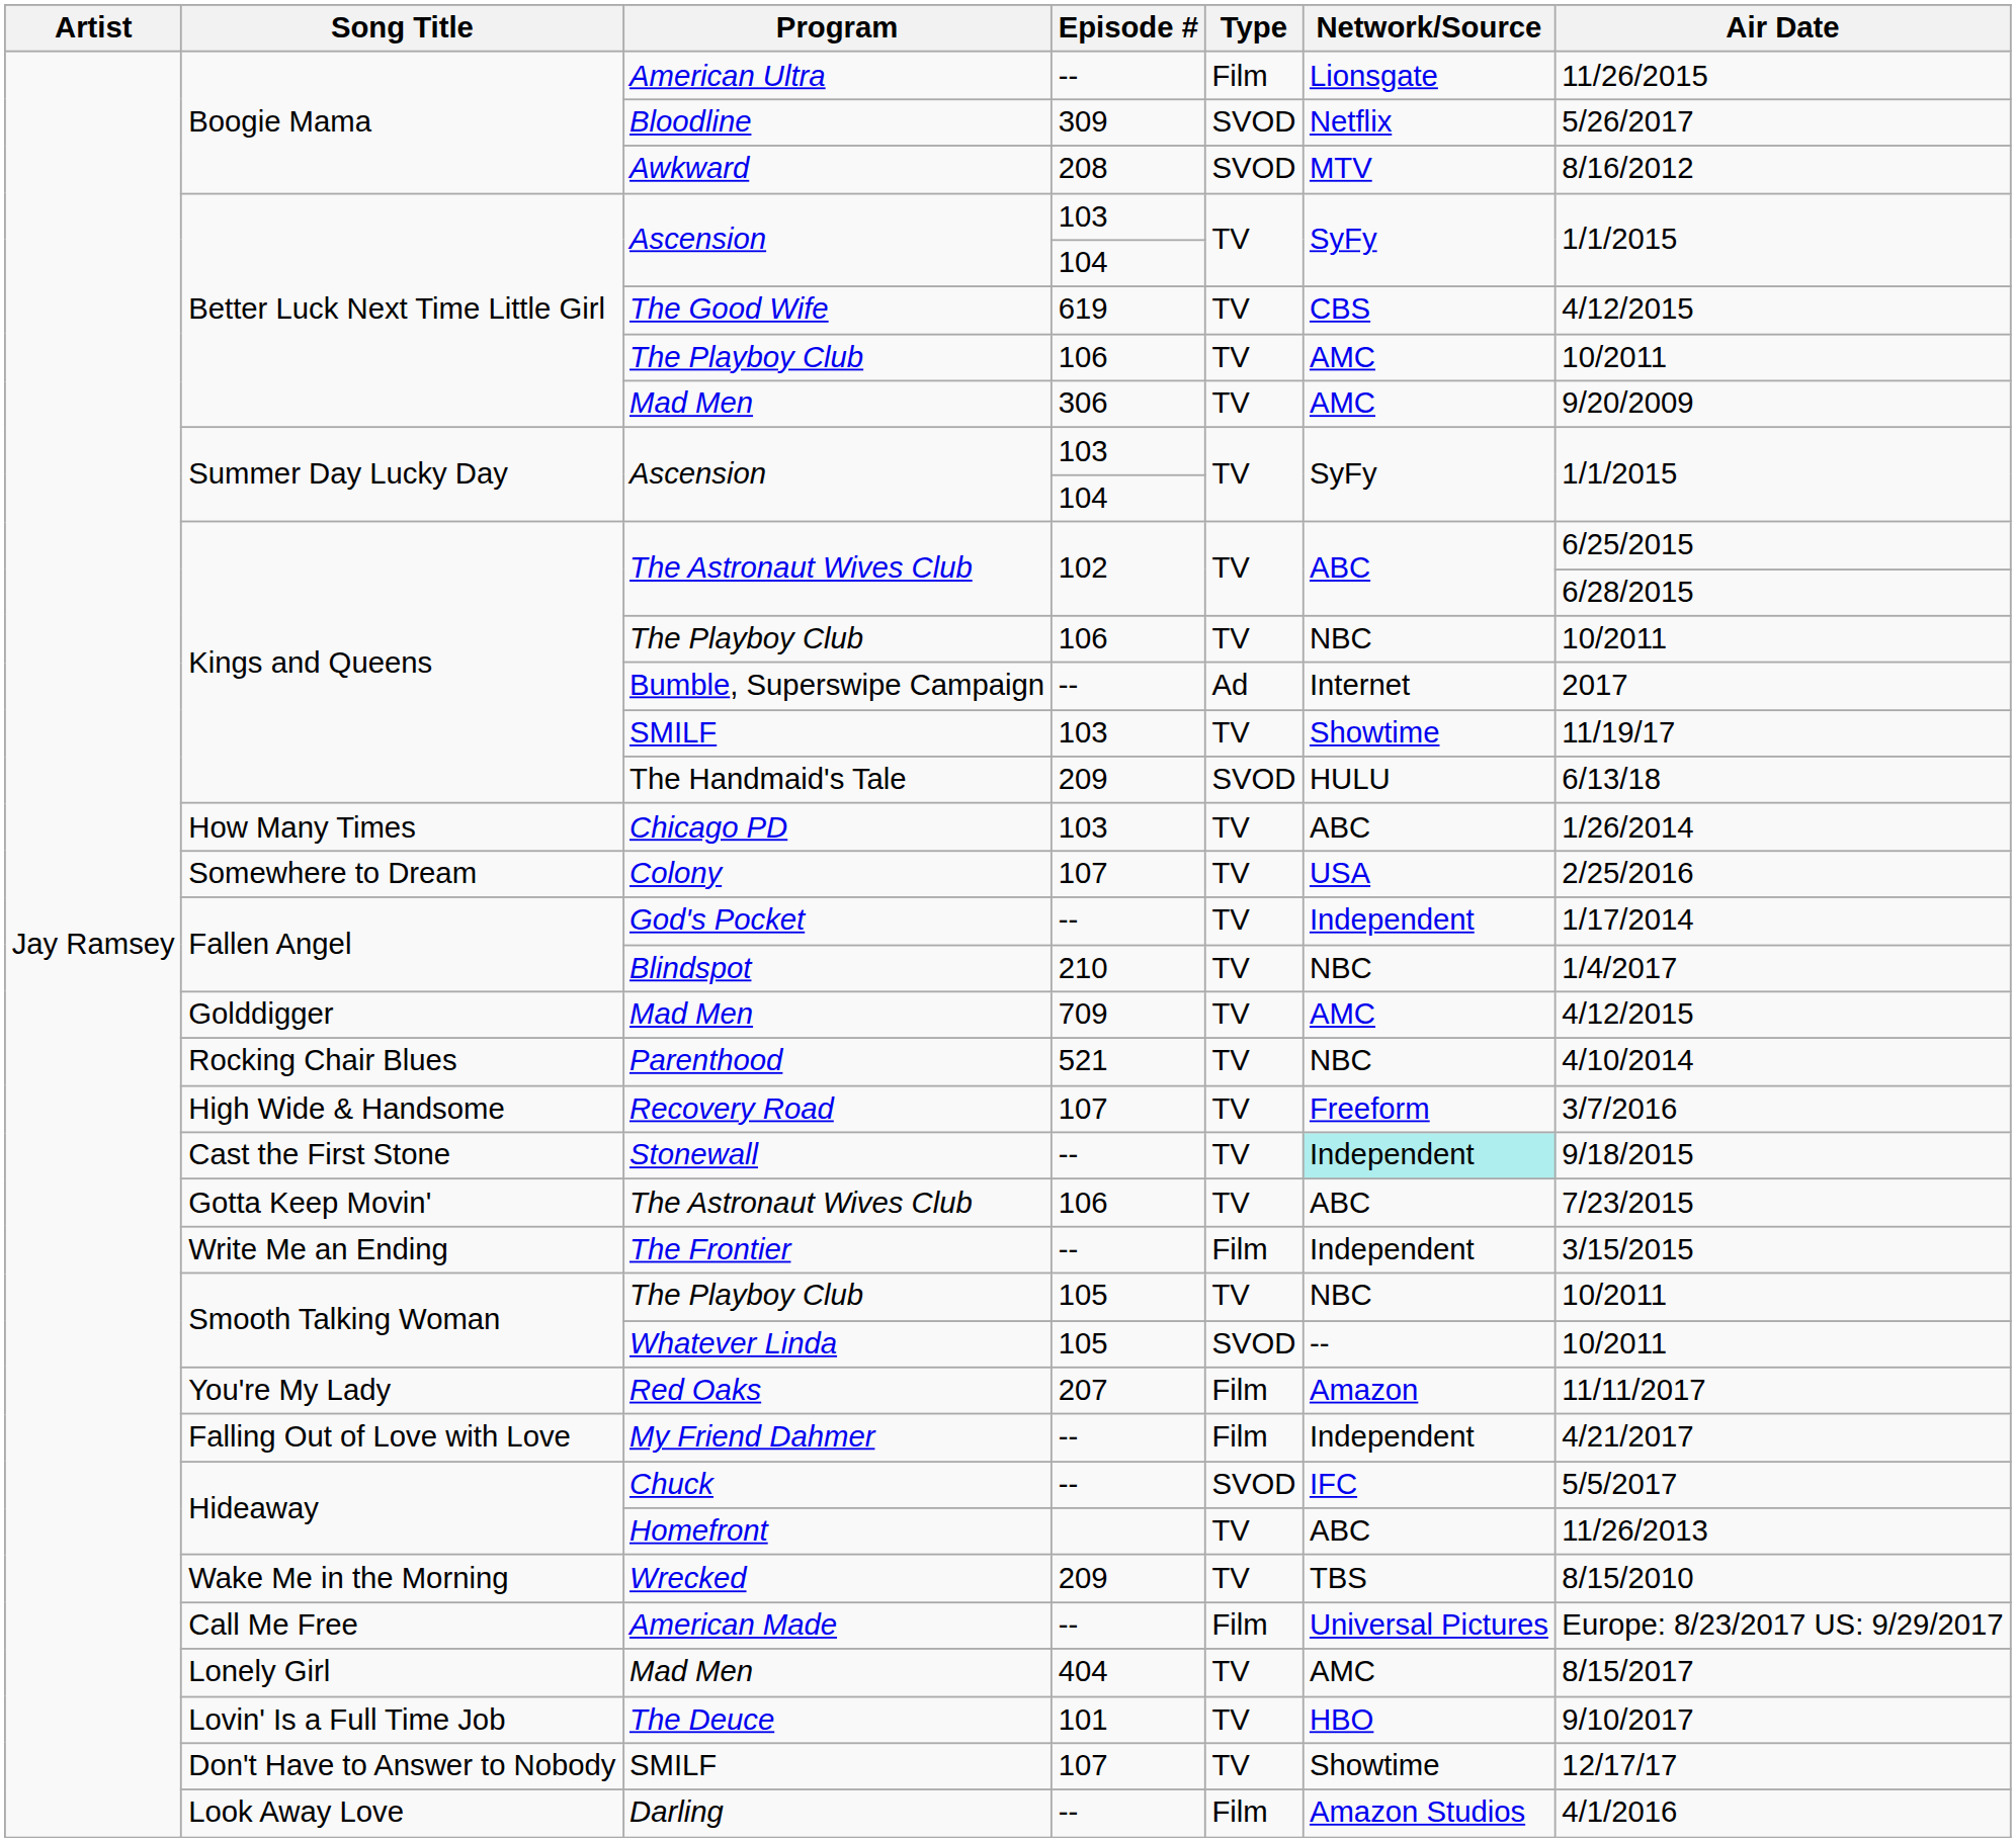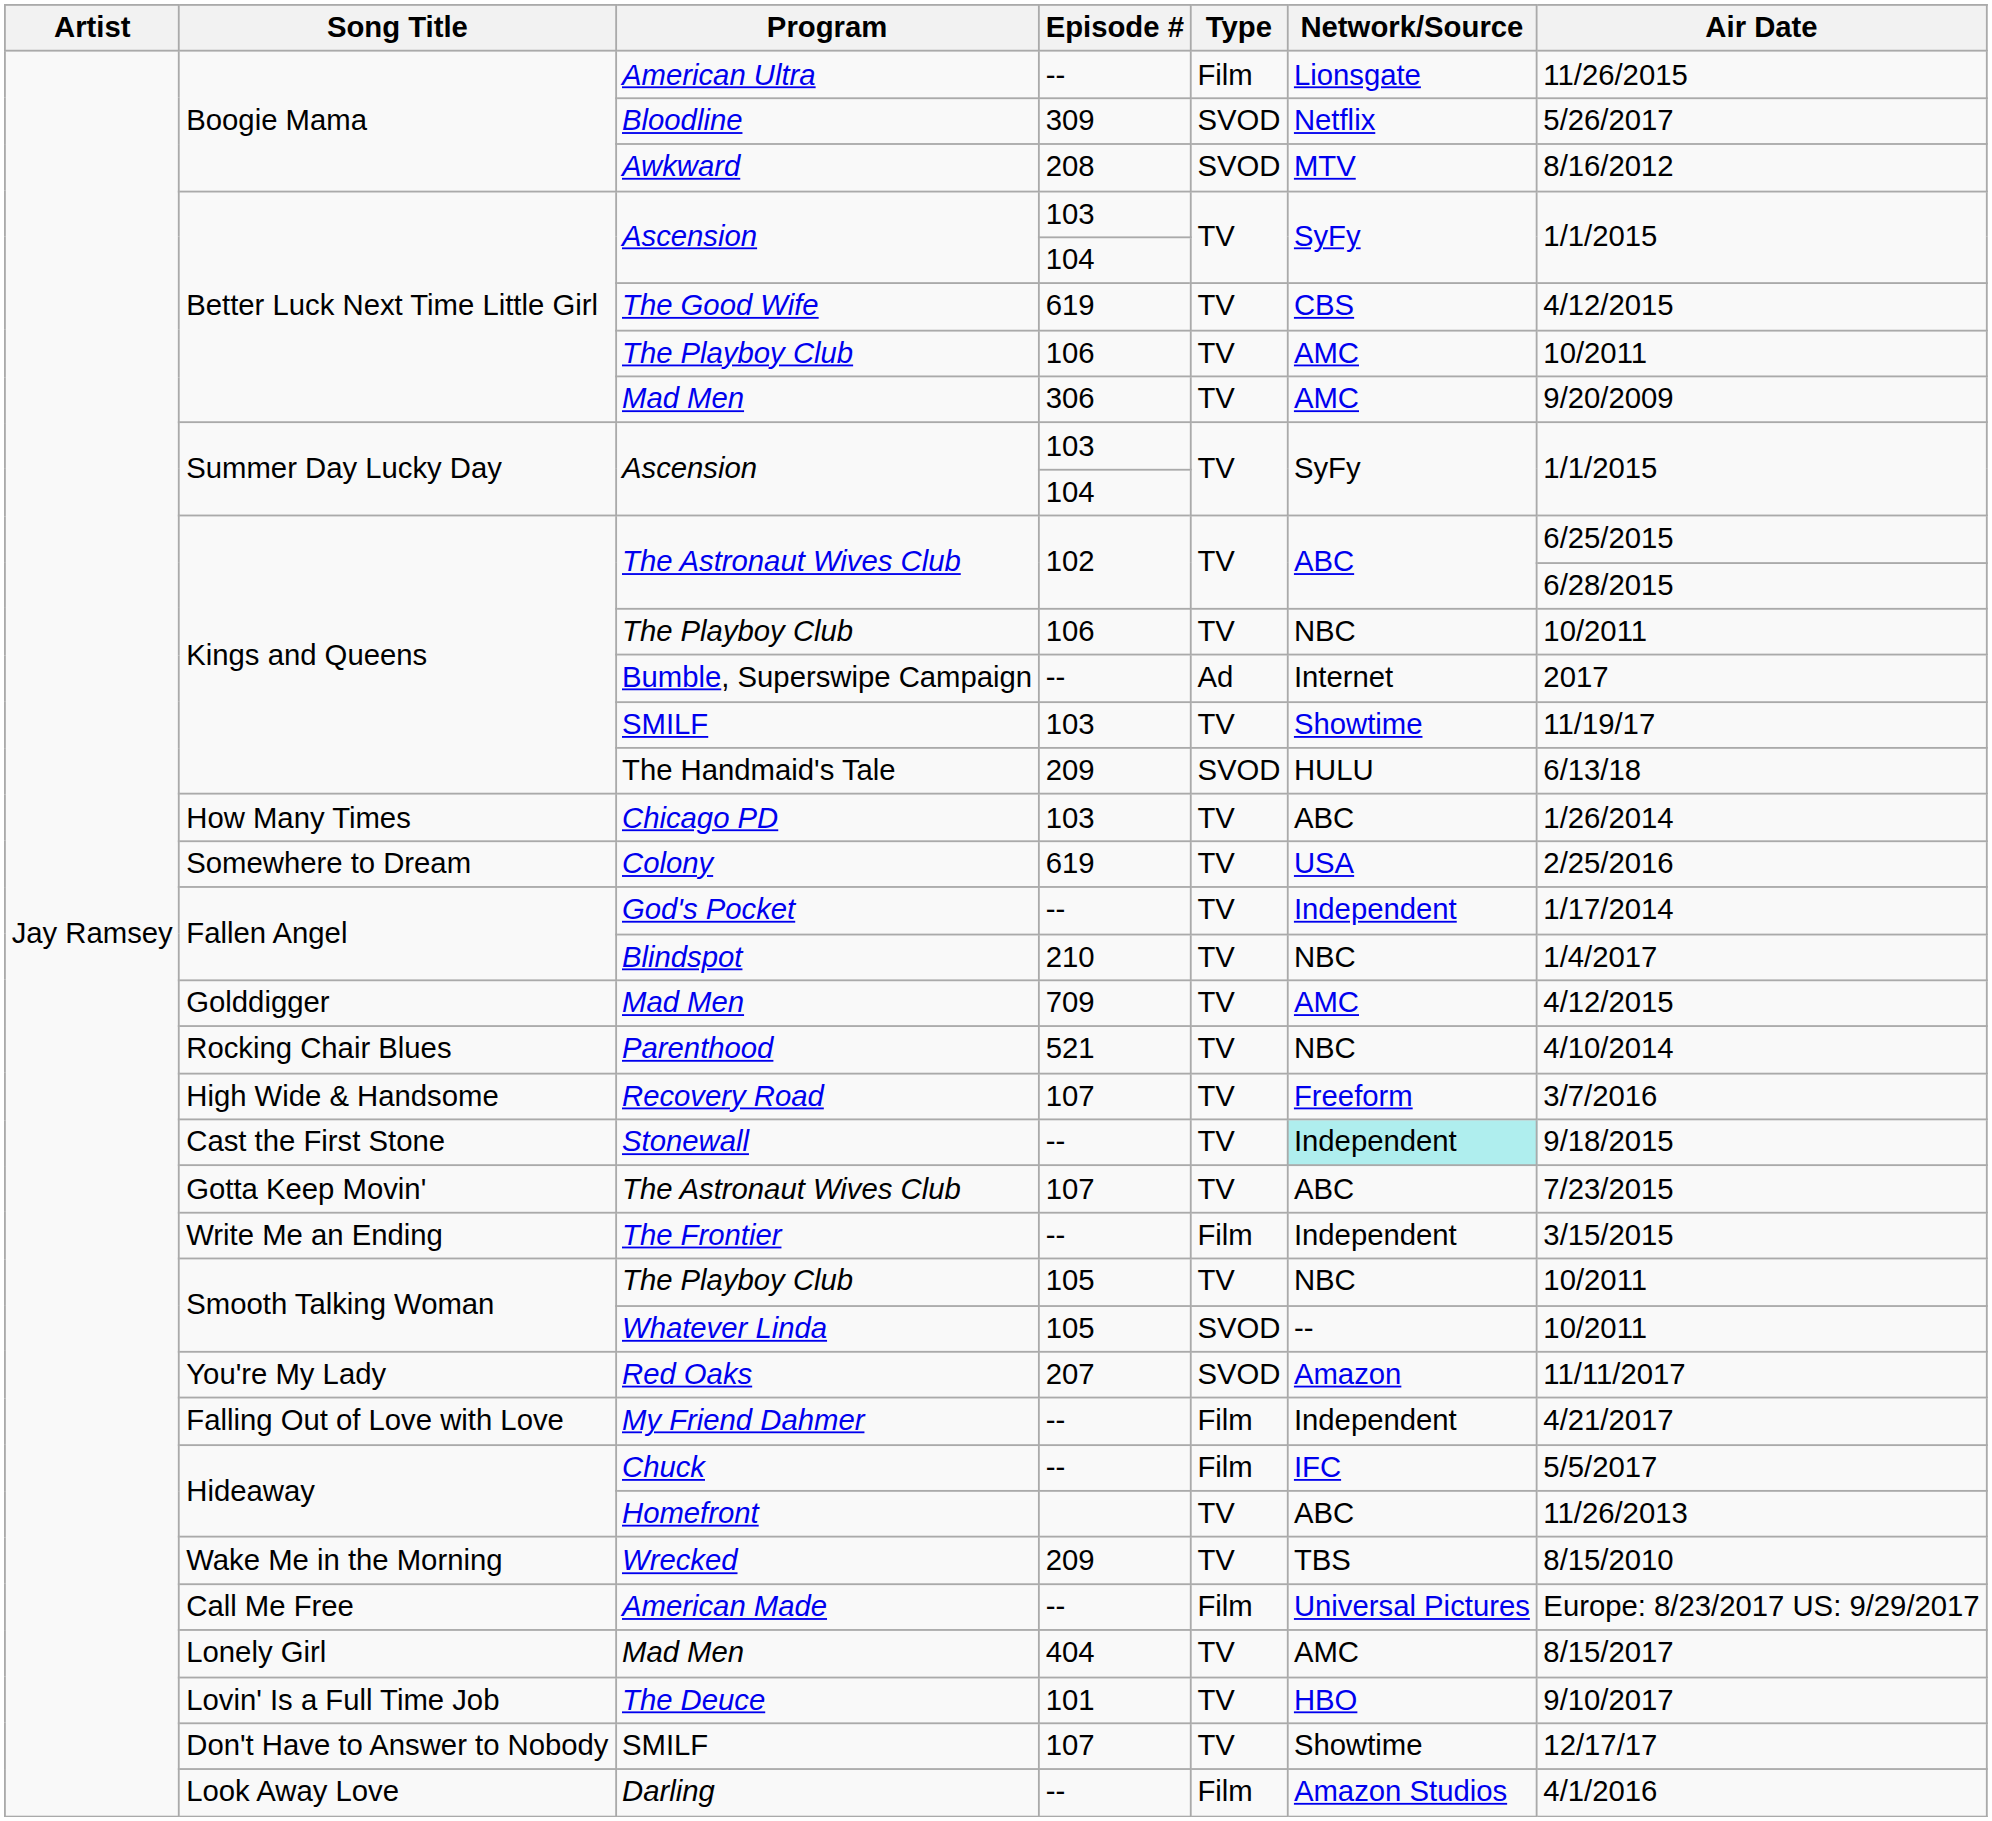Colony | Episode #: 107 -> 619
Gotta Keep Movin' / The Astronaut Wives Club | Episode #: 106 -> 107
Red Oaks | Type: Film -> SVOD
Chuck | Type: SVOD -> Film
